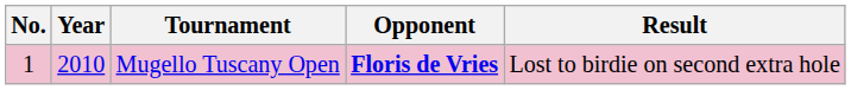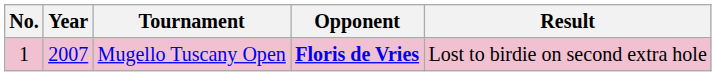Mugello Tuscany Open | Year: 2010 -> 2007
